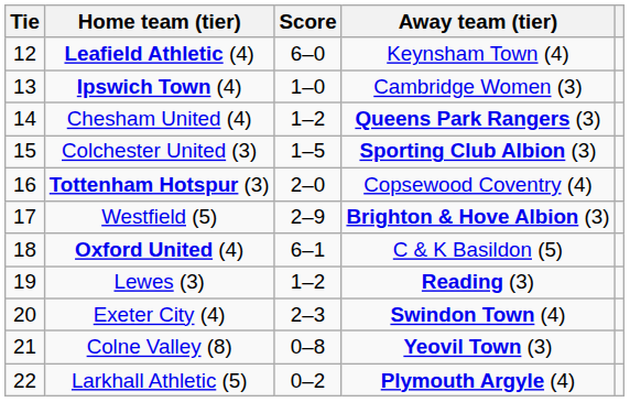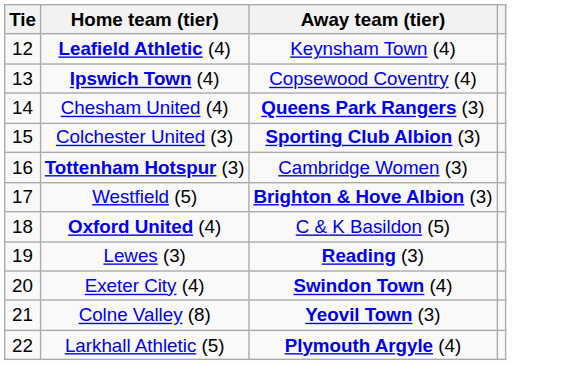- column: Score | 6–0 | 1–0 | 1–2 | 1–5 | 2–0 | 2–9 | 6–1 | 1–2 | 2–3 | 0–8 | 0–2
Ipswich Town (4) | Away team (tier): Cambridge Women (3) -> Copsewood Coventry (4)
Tottenham Hotspur (3) | Away team (tier): Copsewood Coventry (4) -> Cambridge Women (3)
